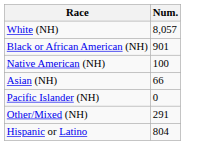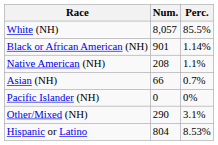+ column: Perc. | 85.5% | 1.14% | 1.1% | 0.7% | 0% | 3.1% | 8.53%
Native American (NH) | Num.: 100 -> 208
Other/Mixed (NH) | Num.: 291 -> 290
